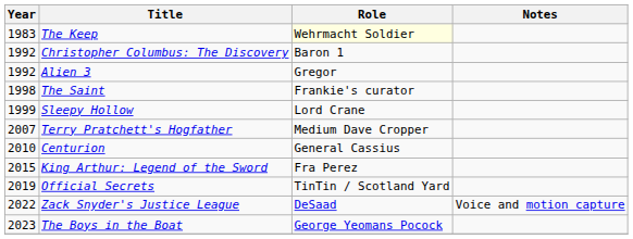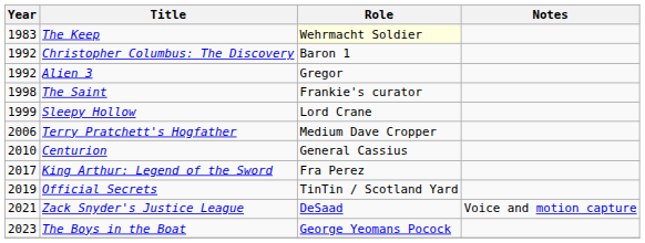Terry Pratchett's Hogfather | Year: 2007 -> 2006
King Arthur: Legend of the Sword | Year: 2015 -> 2017
Zack Snyder's Justice League | Year: 2022 -> 2021
